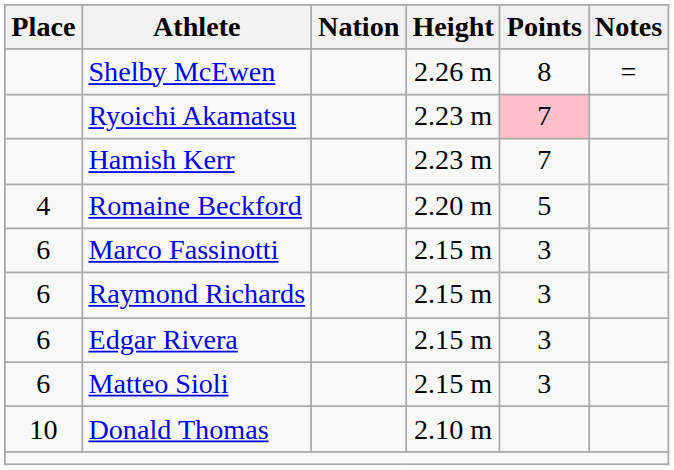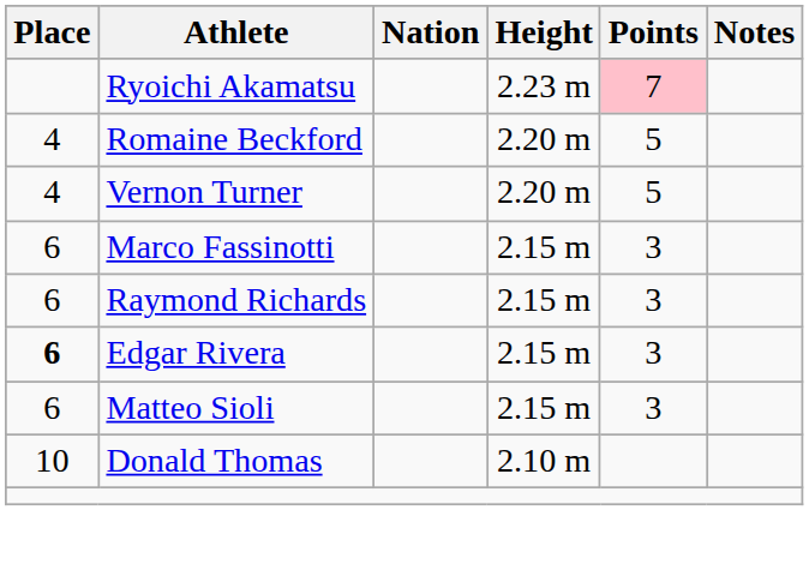- row: Shelby McEwen | 2.26 m | 8 | =
- row: Hamish Kerr | 2.23 m | 7
+ row: 4 | Vernon Turner | 2.20 m | 5
Edgar Rivera | Place: normal -> bold
